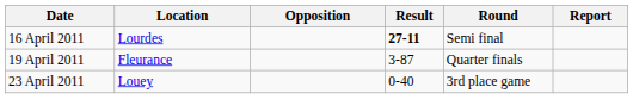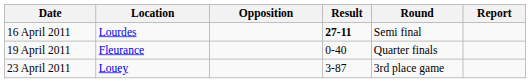19 April 2011 | Result: 3-87 -> 0-40
23 April 2011 | Result: 0-40 -> 3-87
